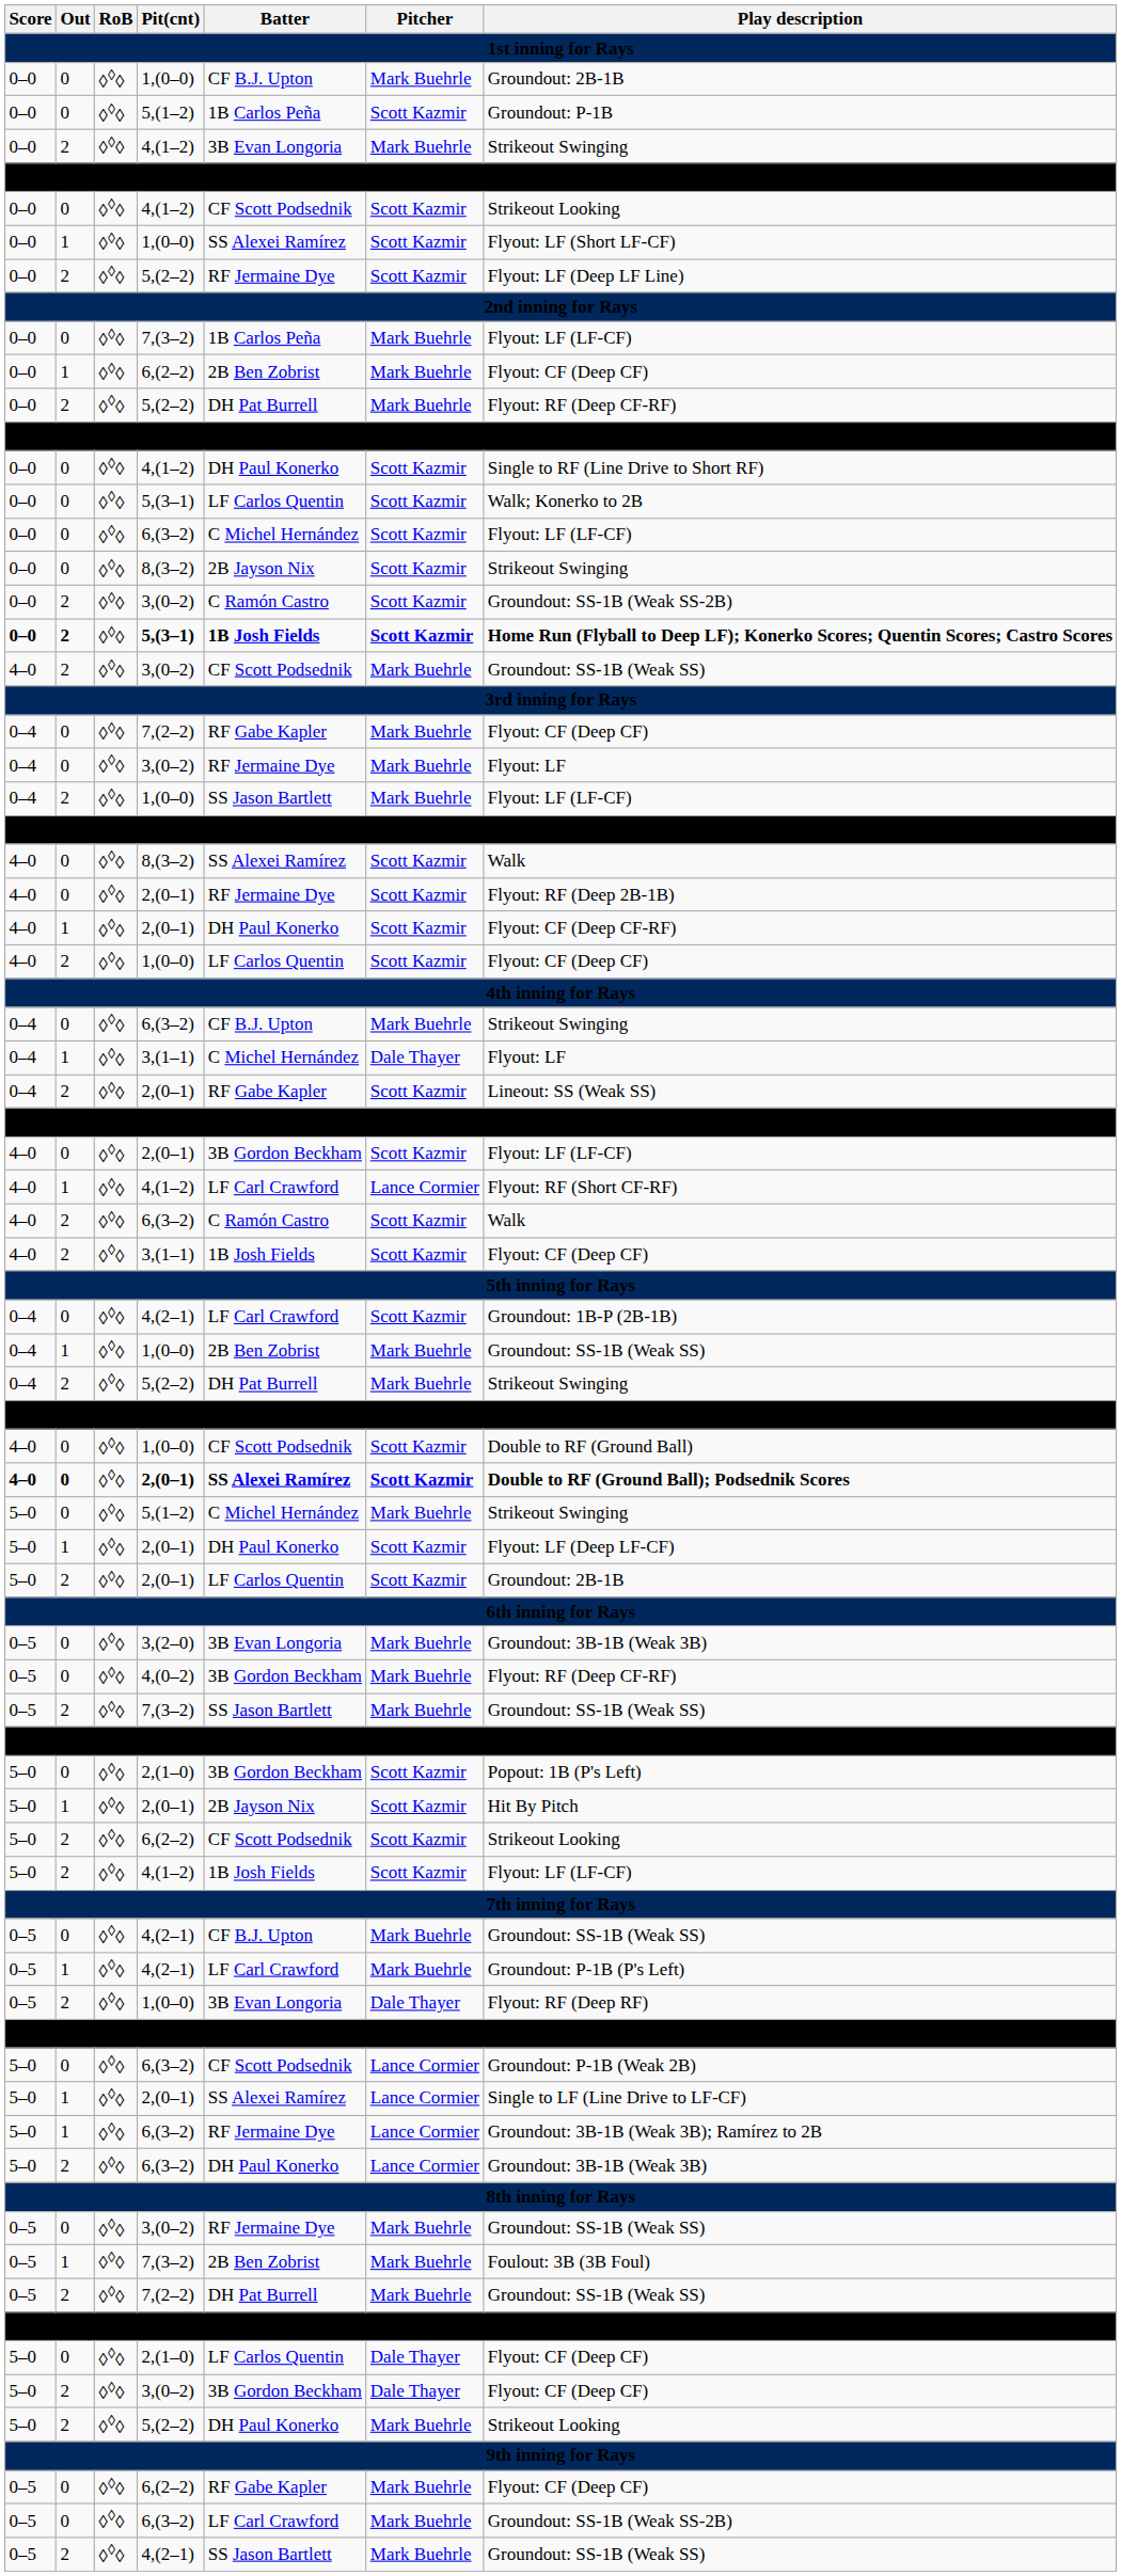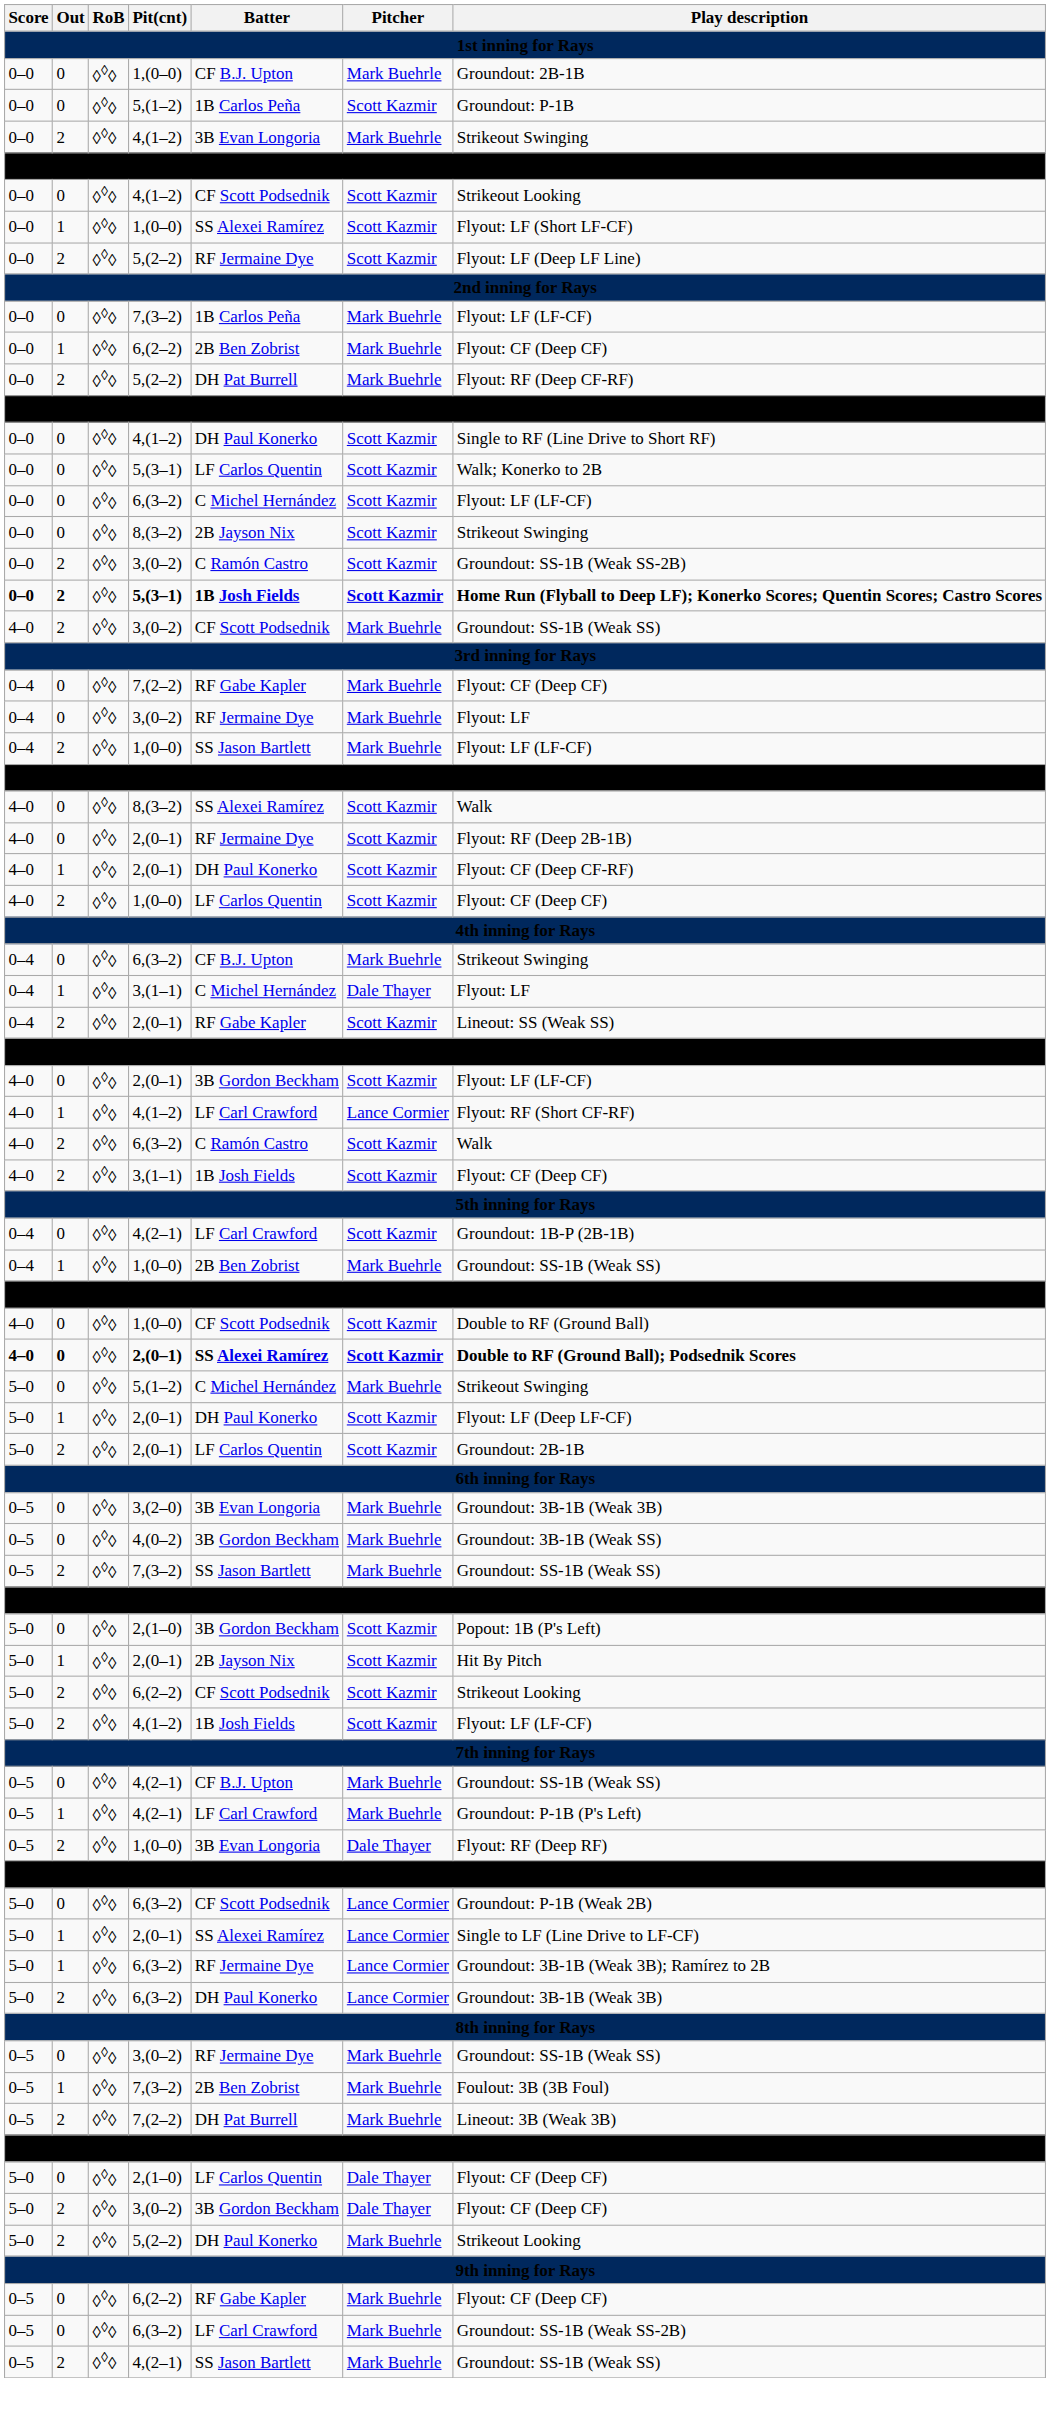- row: 0–4 | 2 | ◊◊◊ | 5,(2–2) | DH Pat Burrell | Mark Buehrle | Strikeout Swinging
4,(0–2) | Play description: Flyout: RF (Deep CF-RF) -> Groundout: 3B-1B (Weak SS)
0–5 / 7,(2–2) | Play description: Groundout: SS-1B (Weak SS) -> Lineout: 3B (Weak 3B)
